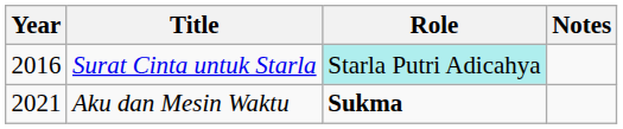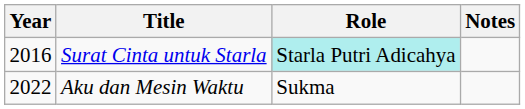Aku dan Mesin Waktu | Year: 2021 -> 2022
Aku dan Mesin Waktu | Role: bold -> normal
